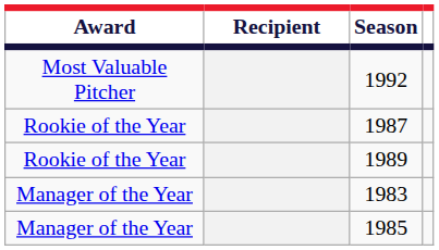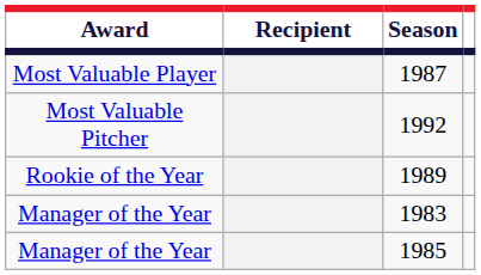+ row: Most Valuable Player | 1987
- row: Rookie of the Year | 1987
